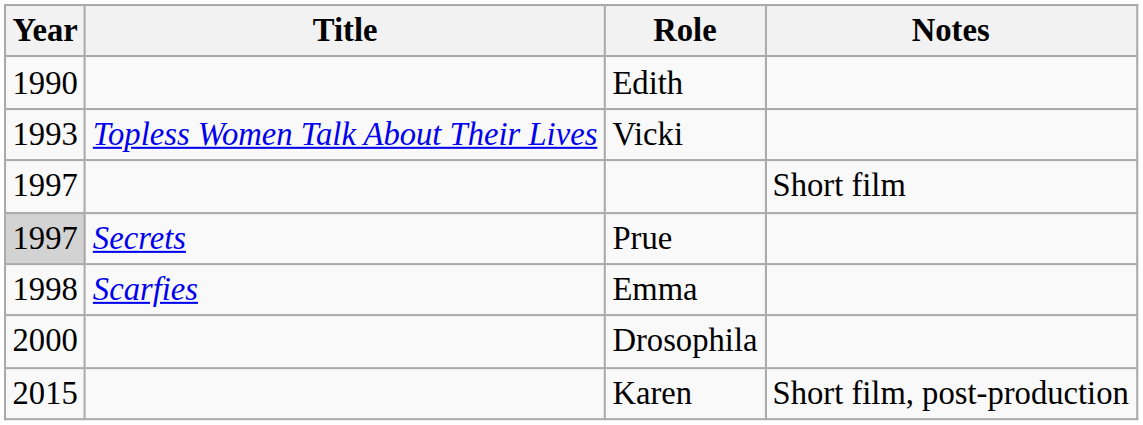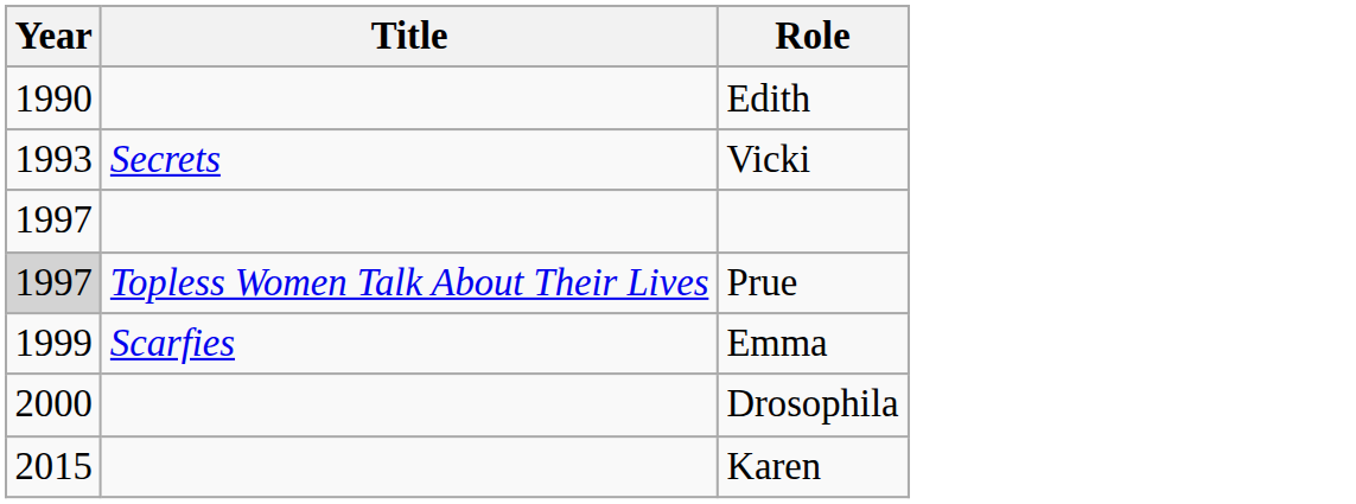- column: Notes | Short film | Short film, post-production
Vicki | Title: Topless Women Talk About Their Lives -> Secrets
Prue | Title: Secrets -> Topless Women Talk About Their Lives
Emma | Year: 1998 -> 1999
